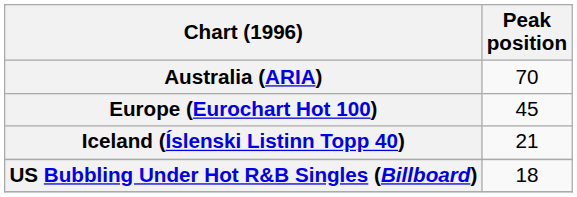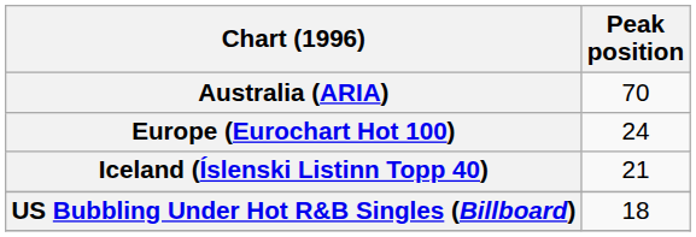Europe (Eurochart Hot 100) | Peak position: 45 -> 24
